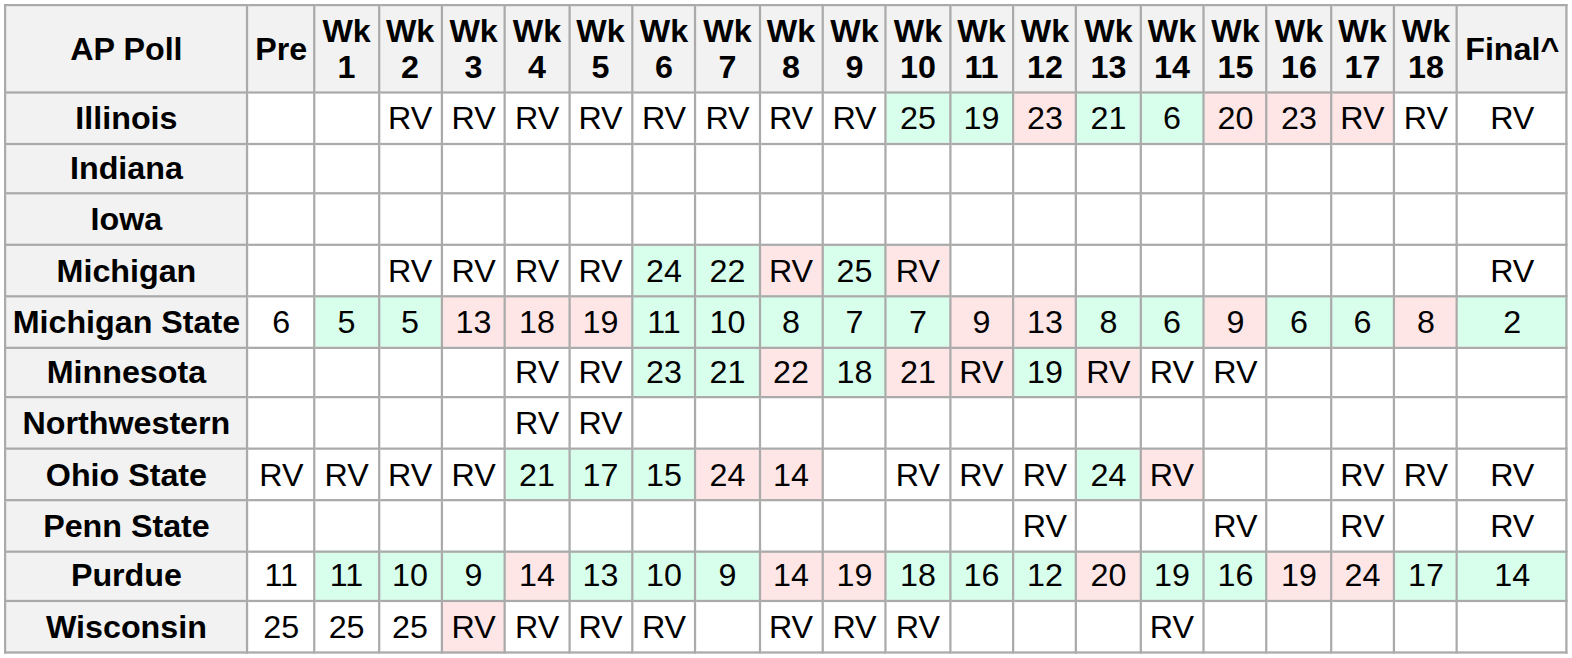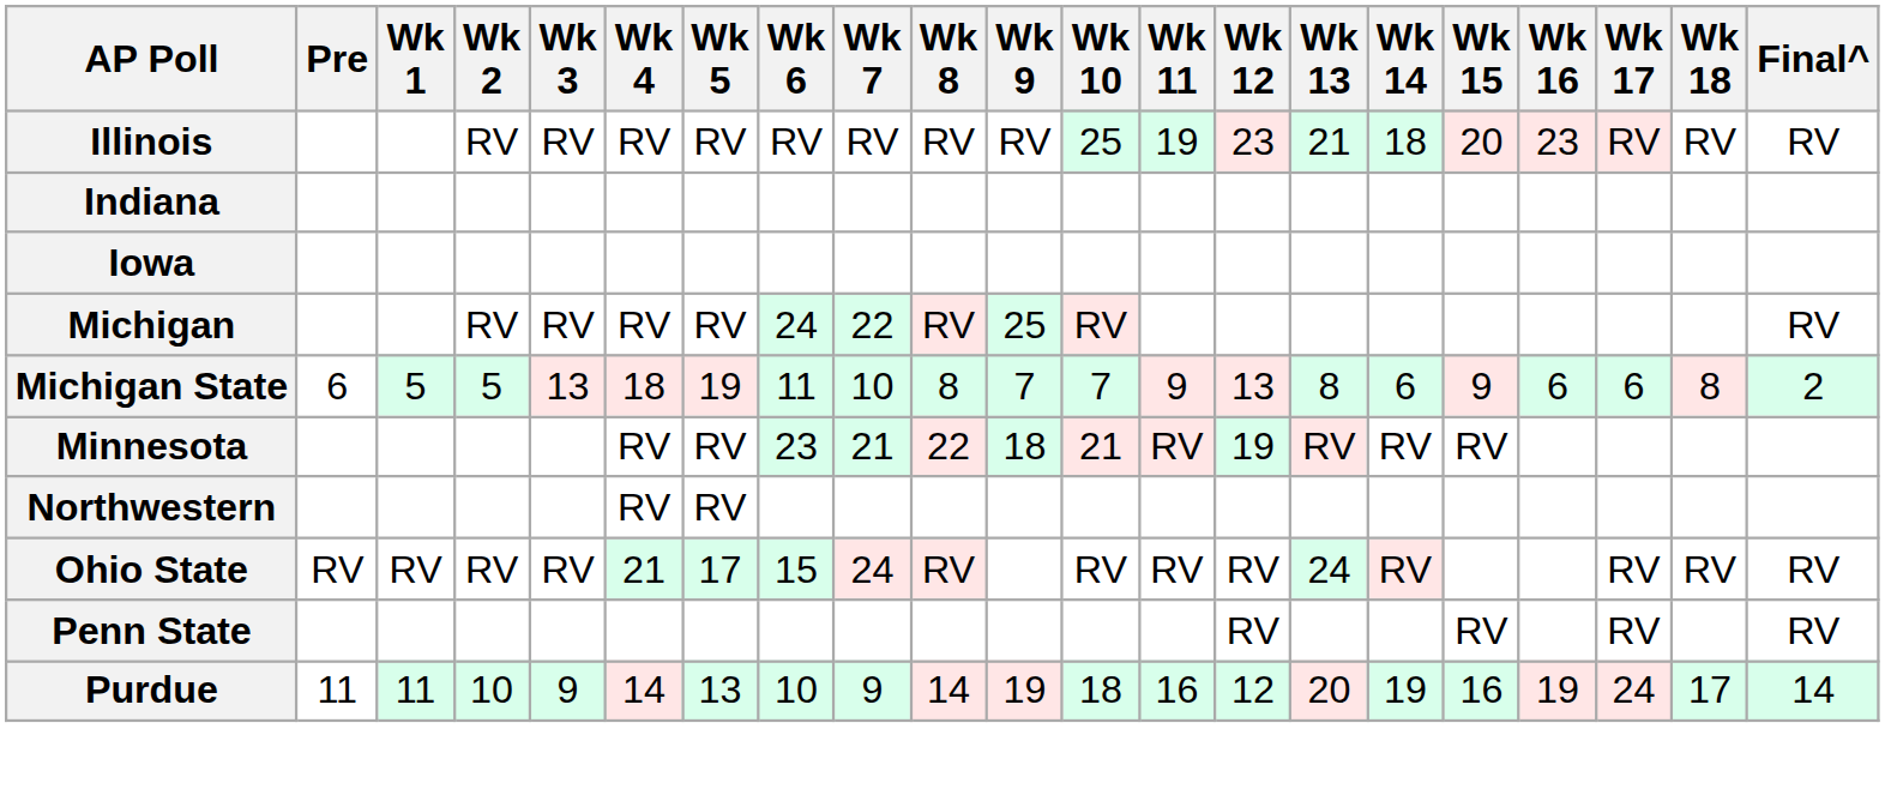Illinois | Wk 14: 6 -> 18
Ohio State | Wk 8: 14 -> RV
- row: Wisconsin | 25 | 25 | 25 | RV | RV | RV | RV | RV | RV | RV | RV
